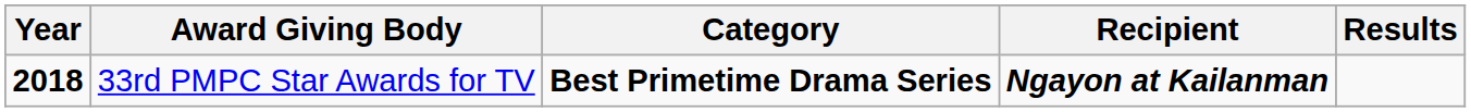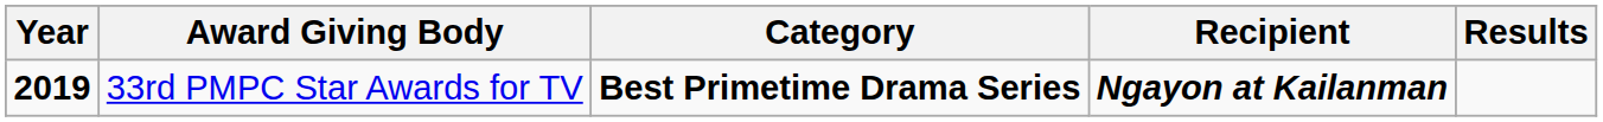33rd PMPC Star Awards for TV | Year: 2018 -> 2019
